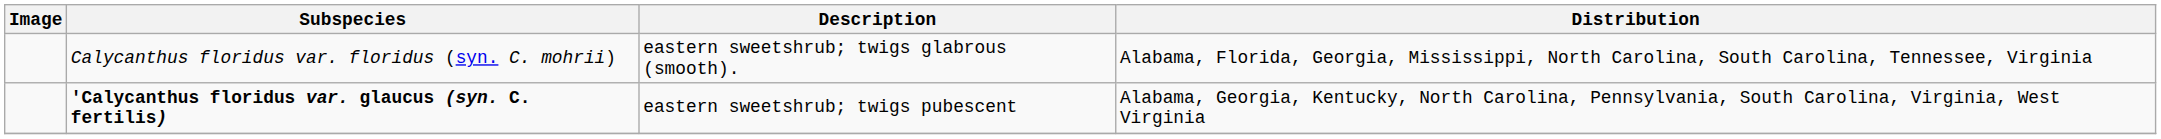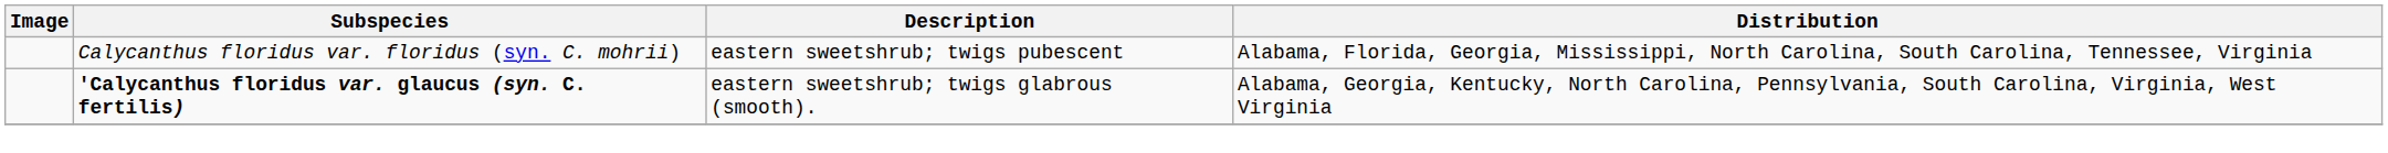Calycanthus floridus var. floridus (syn. C. mohrii) | Description: eastern sweetshrub; twigs glabrous (smooth). -> eastern sweetshrub; twigs pubescent
'Calycanthus floridus var. glaucus (syn. C. fertilis) | Description: eastern sweetshrub; twigs pubescent -> eastern sweetshrub; twigs glabrous (smooth).
